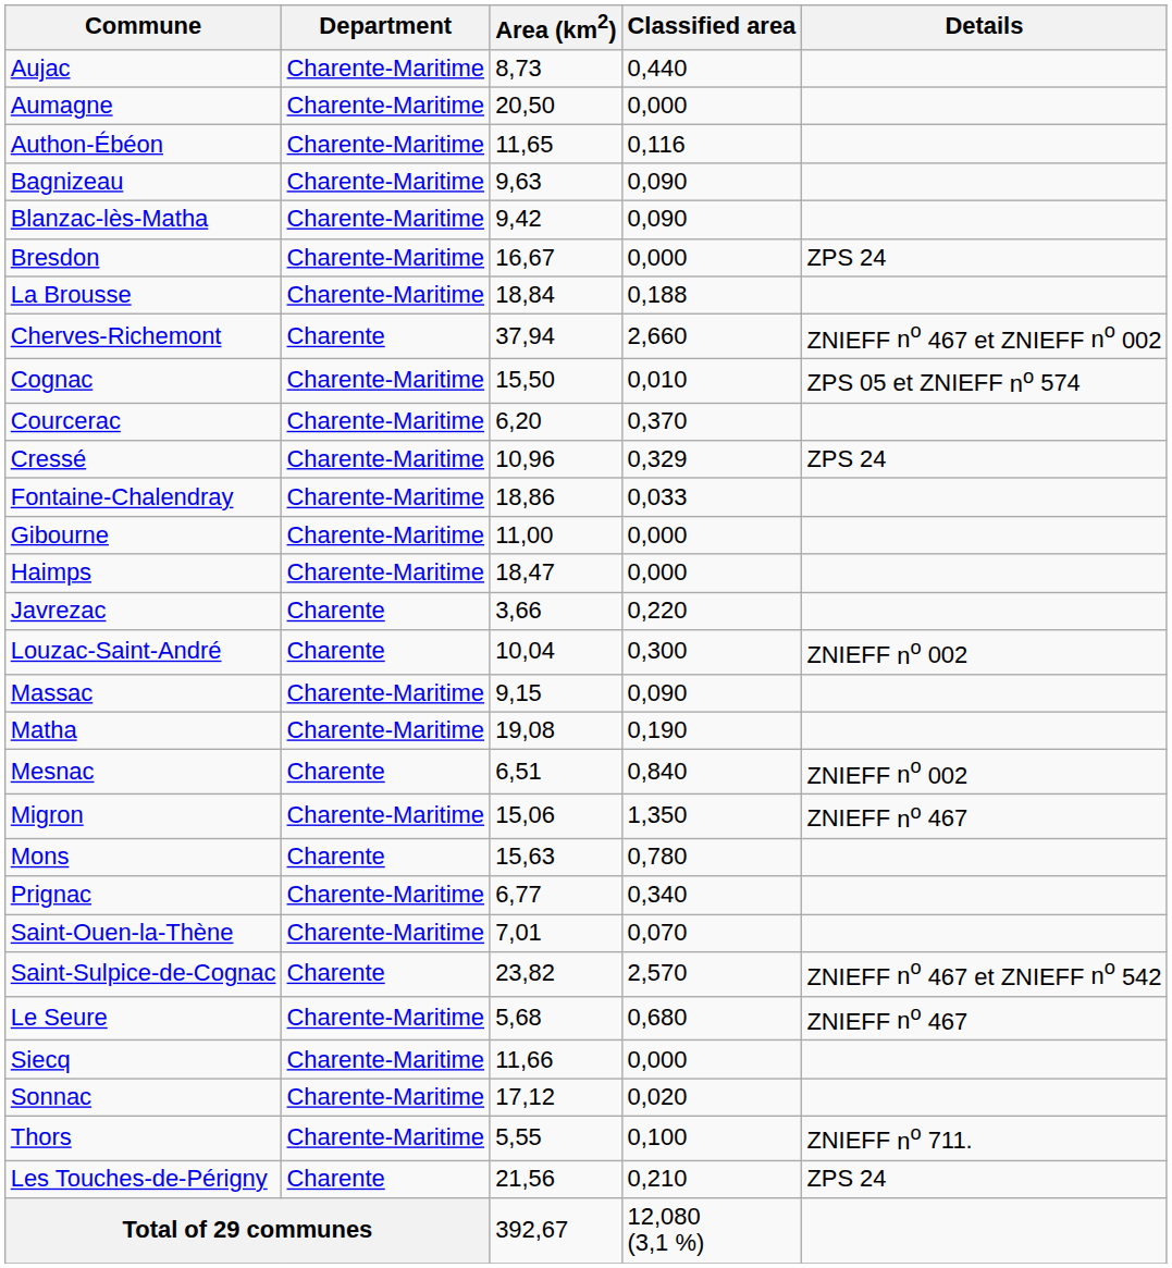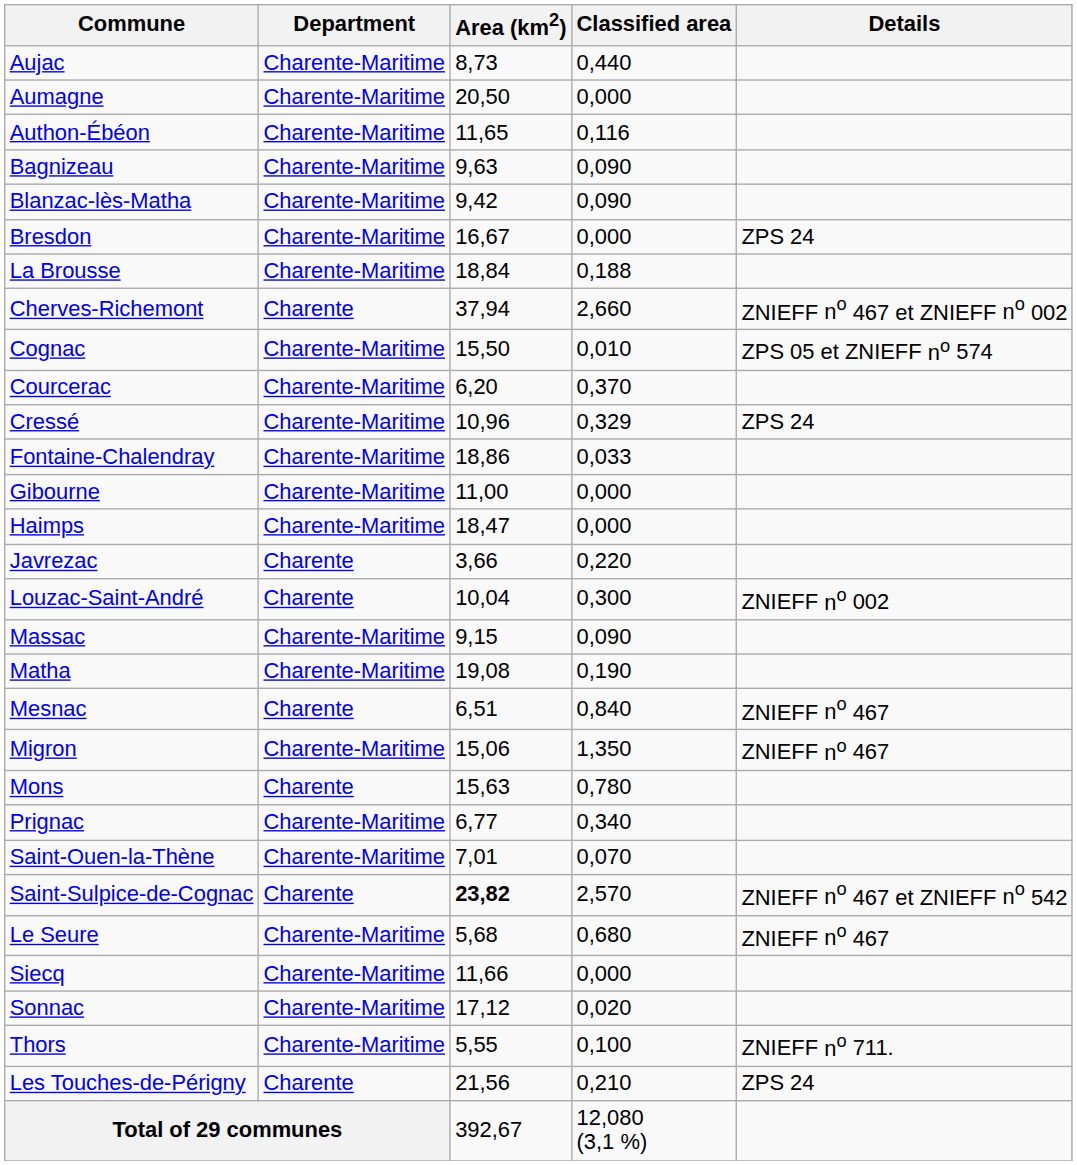Mesnac | Details: ZNIEFF no 002 -> ZNIEFF no 467
Saint-Sulpice-de-Cognac | Area (km2): normal -> bold
